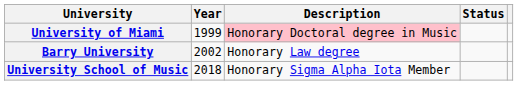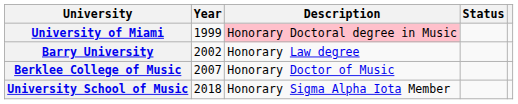+ row: Berklee College of Music | 2007 | Honorary Doctor of Music
